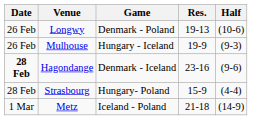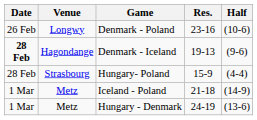Denmark - Poland | Res.: 19-13 -> 23-16
- row: 26 Feb | Mulhouse | Hungary - Iceland | 19-9 | (9-3)
Denmark - Iceland | Res.: 23-16 -> 19-13
+ row: 1 Mar | Metz | Hungary - Denmark | 24-19 | (13-6)
